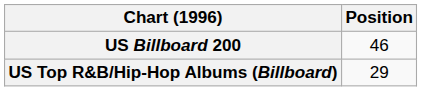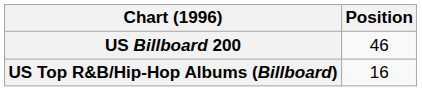US Top R&B/Hip-Hop Albums (Billboard) | Position: 29 -> 16
